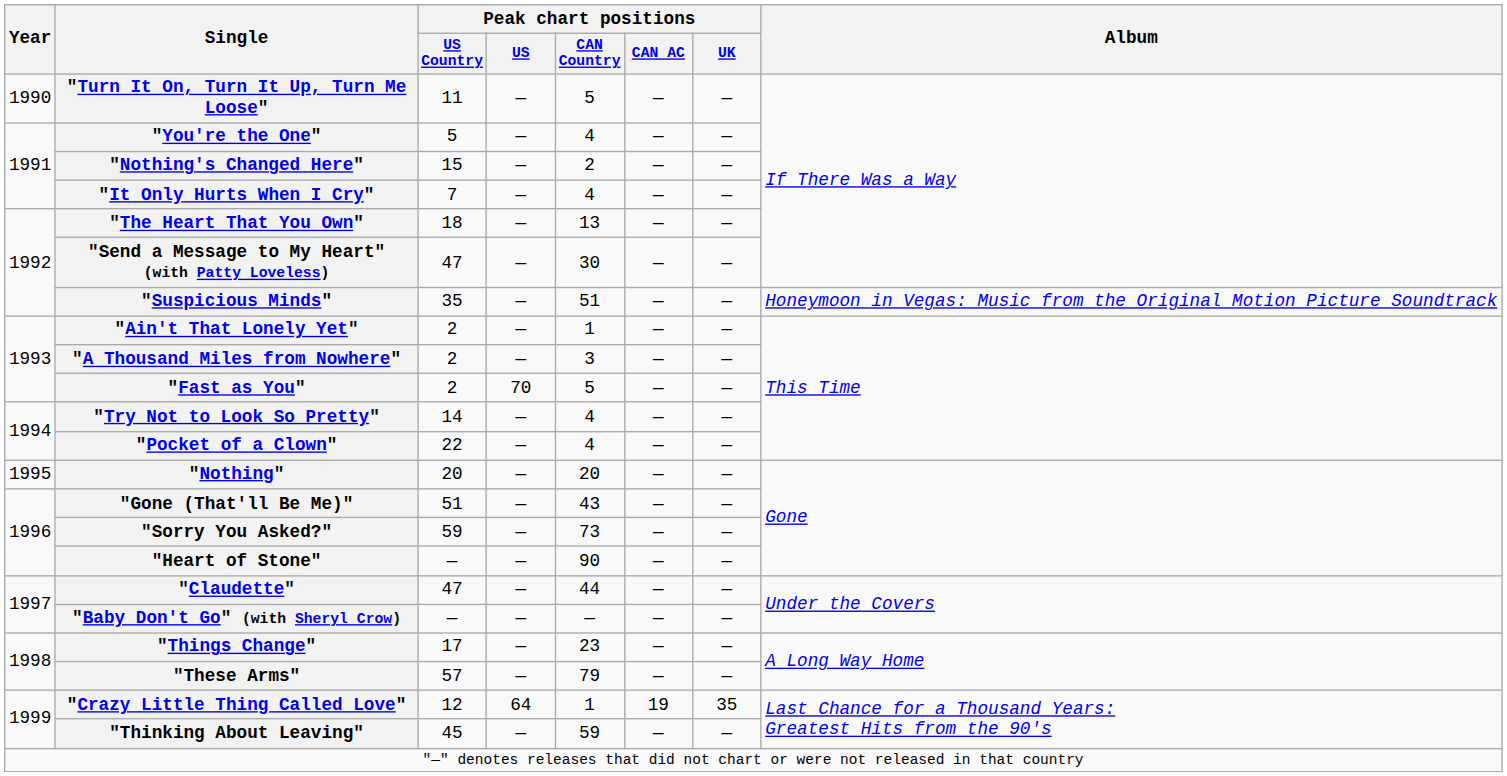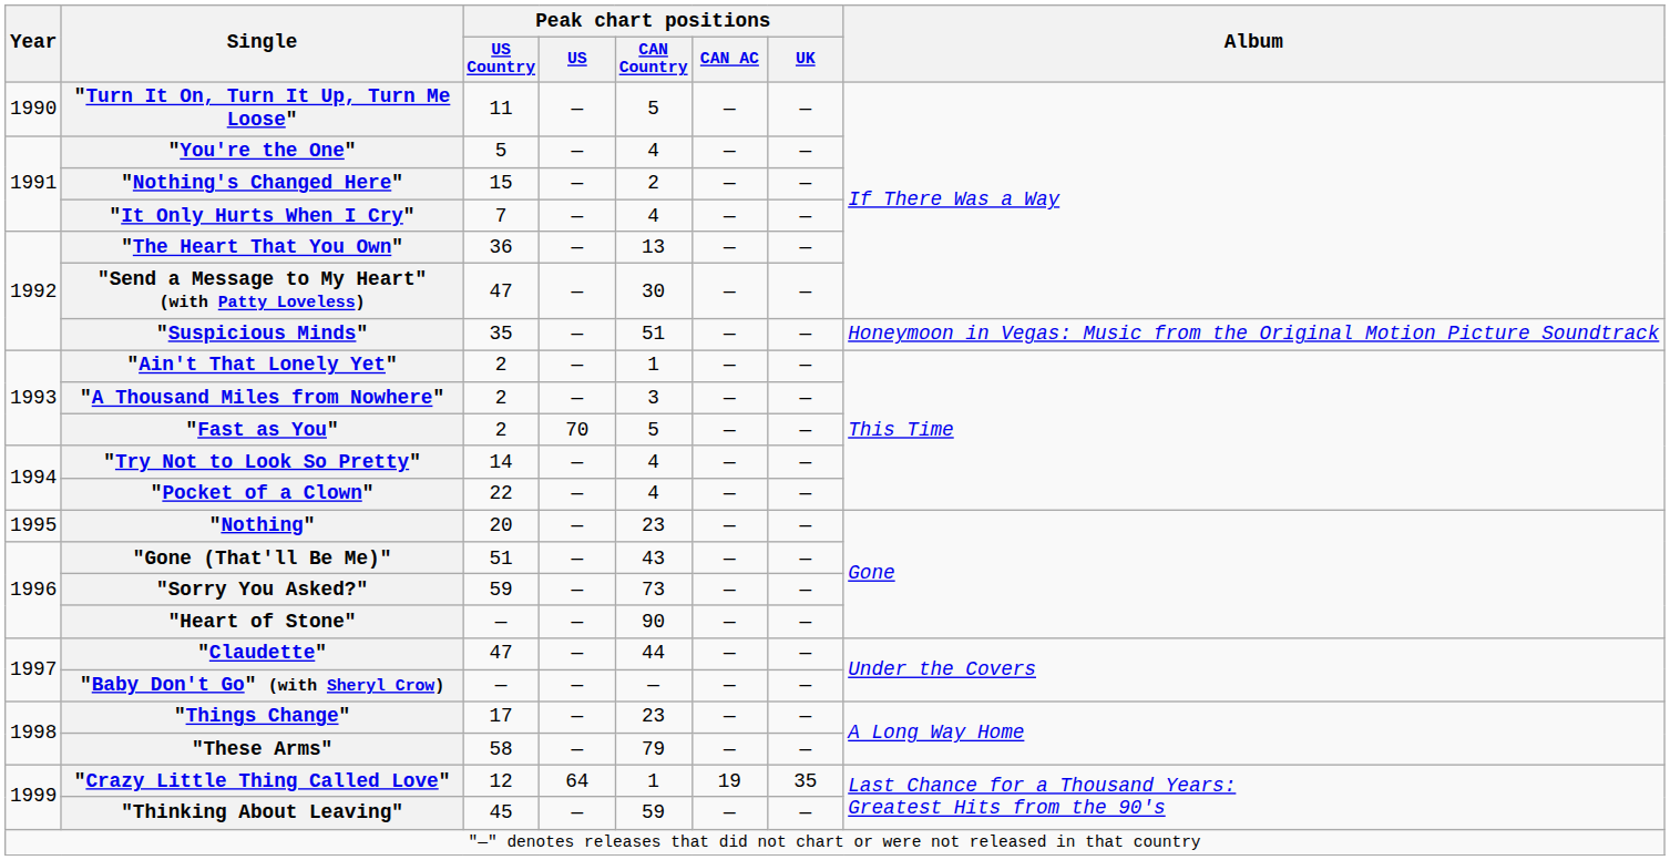"The Heart That You Own" | Peak chart positions / US Country: 18 -> 36
"Nothing" | Peak chart positions / CAN Country: 20 -> 23
"These Arms" | Peak chart positions / US Country: 57 -> 58
